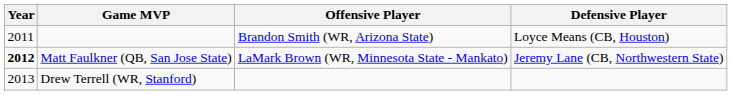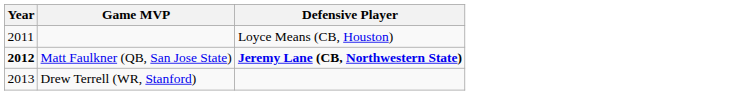- column: Offensive Player | Brandon Smith (WR, Arizona State) | LaMark Brown (WR, Minnesota State - Mankato)
Matt Faulkner (QB, San Jose State) | Defensive Player: normal -> bold
